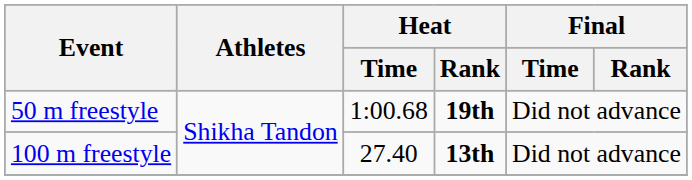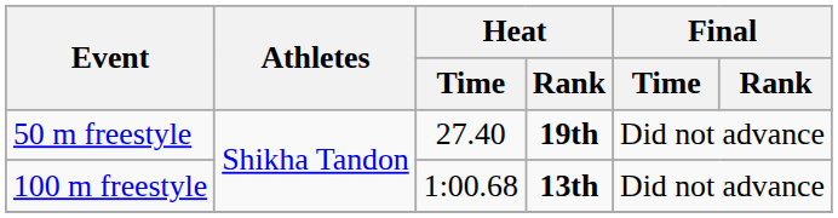50 m freestyle | Heat / Time: 1:00.68 -> 27.40
100 m freestyle | Heat / Time: 27.40 -> 1:00.68
